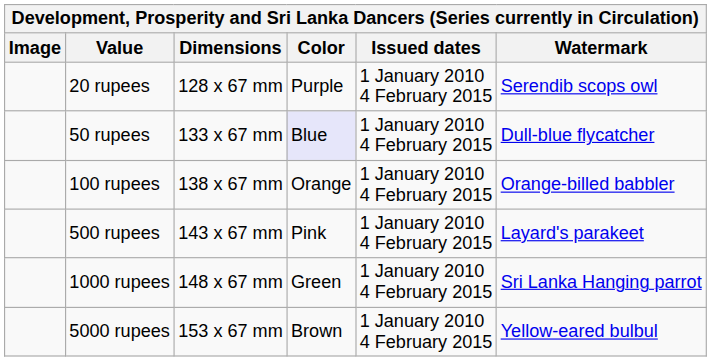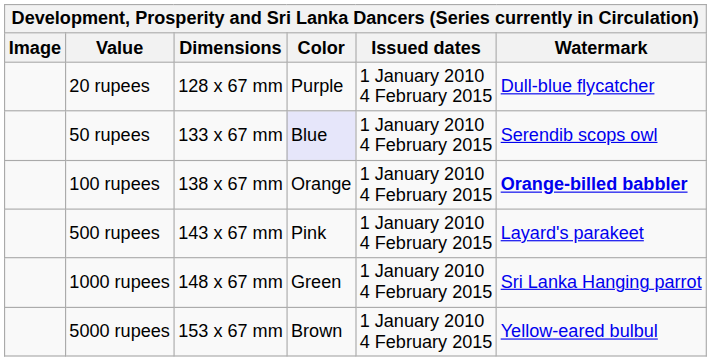20 rupees | Watermark: Serendib scops owl -> Dull-blue flycatcher
50 rupees | Watermark: Dull-blue flycatcher -> Serendib scops owl
100 rupees | Watermark: normal -> bold
